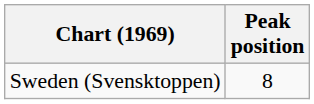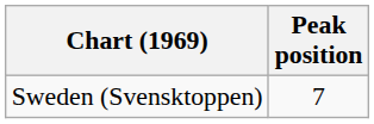Sweden (Svensktoppen) | Peak position: 8 -> 7
